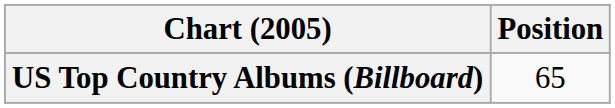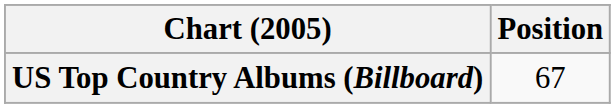US Top Country Albums (Billboard) | Position: 65 -> 67
